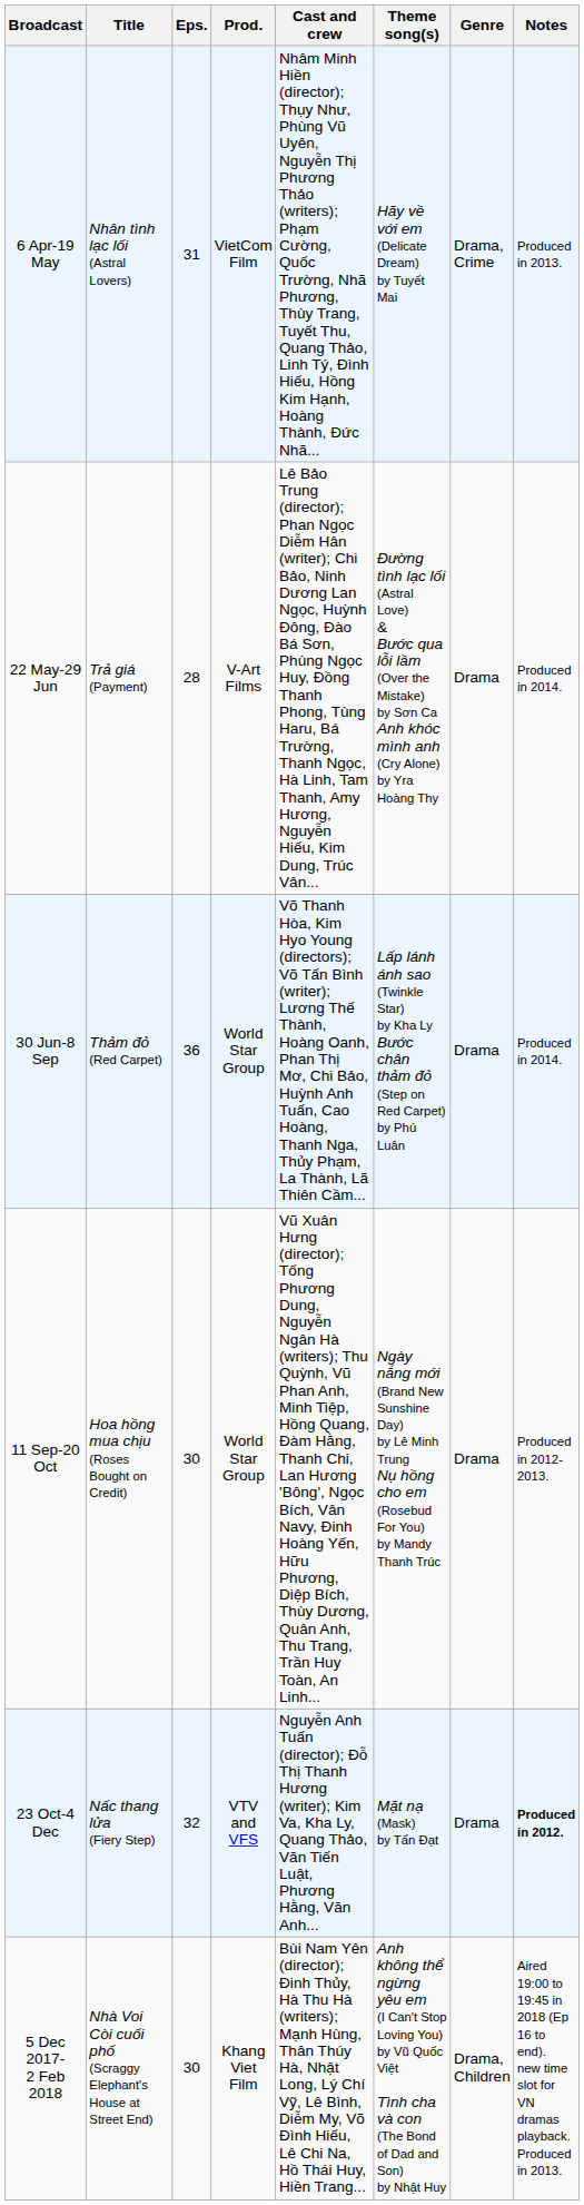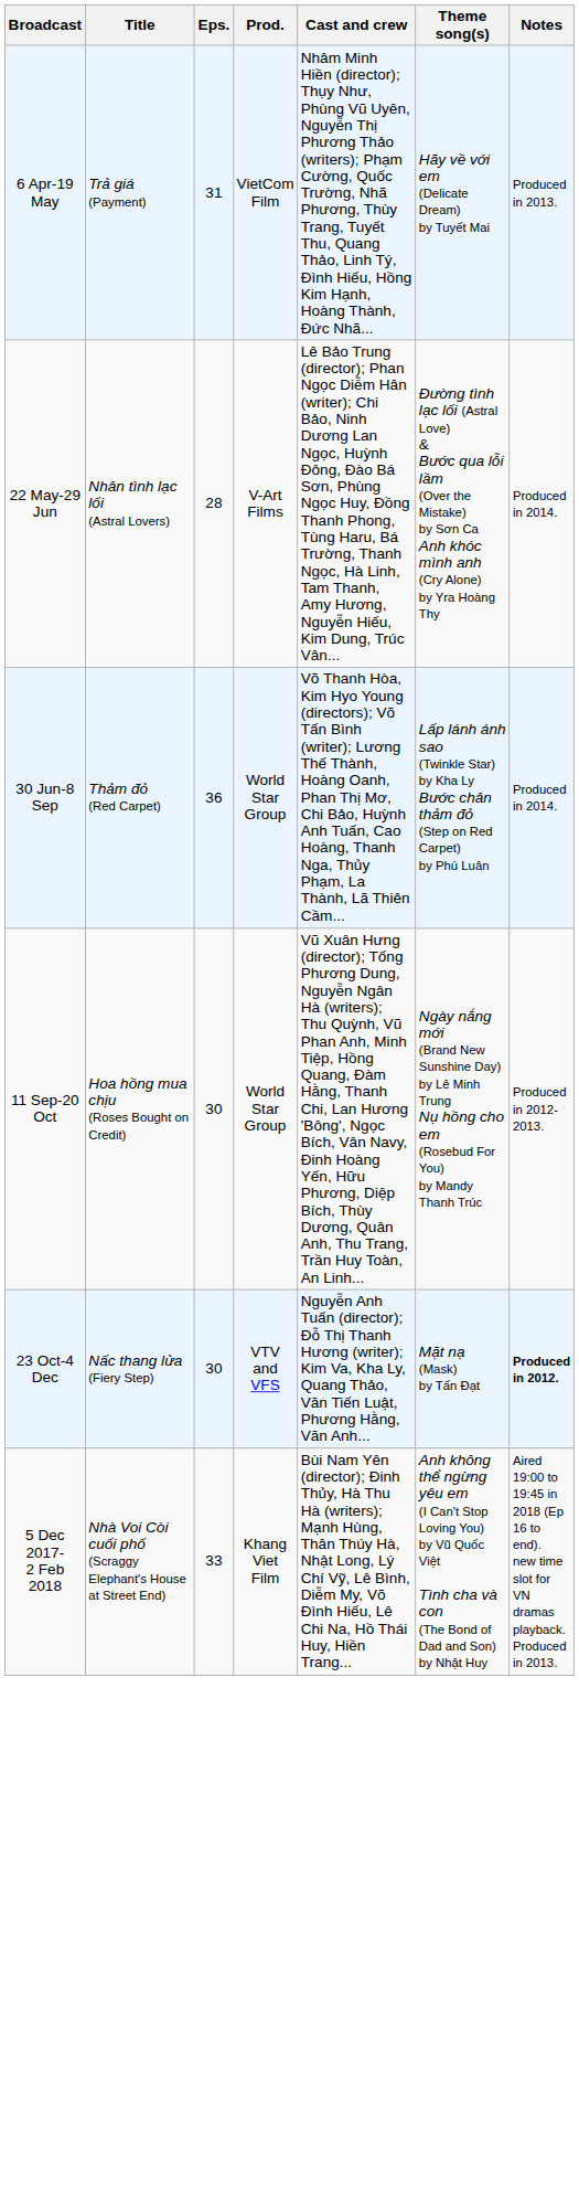- column: Genre | Drama, Crime | Drama | Drama | Drama | Drama | Drama, Children
6 Apr-19 May | Title: Nhân tình lạc lối (Astral Lovers) -> Trả giá (Payment)
22 May-29 Jun | Title: Trả giá (Payment) -> Nhân tình lạc lối (Astral Lovers)
23 Oct-4 Dec | Eps.: 32 -> 30
5 Dec 2017- 2 Feb 2018 | Eps.: 30 -> 33
